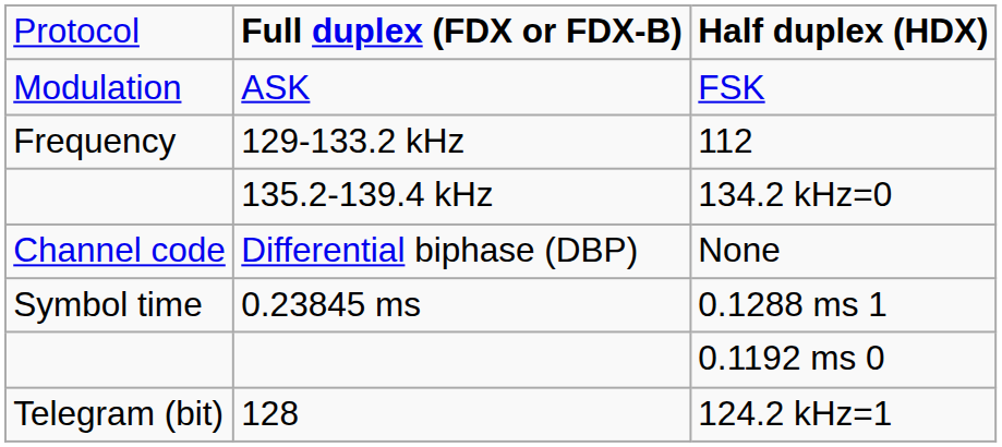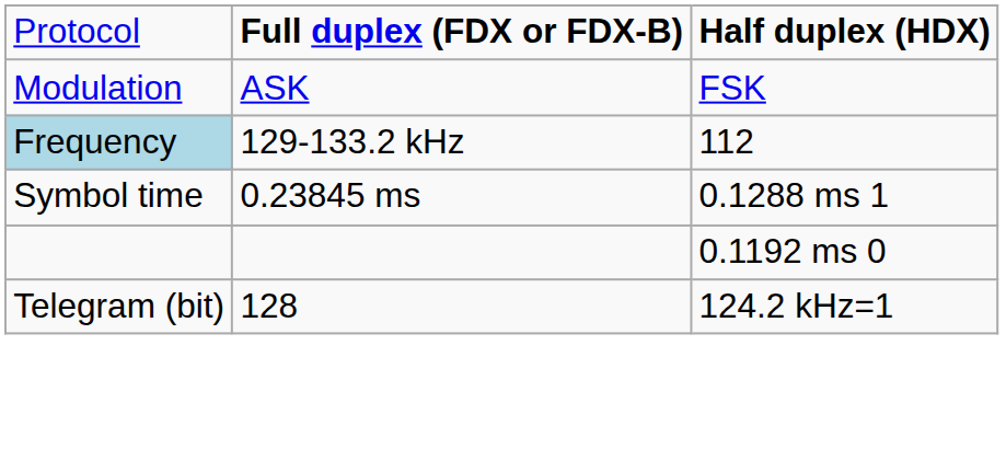129-133.2 kHz | column 1: no background -> lightblue background
- row: 135.2-139.4 kHz | 134.2 kHz=0
- row: Channel code | Differential biphase (DBP) | None
